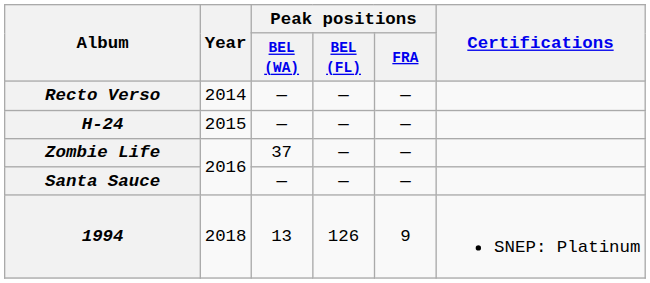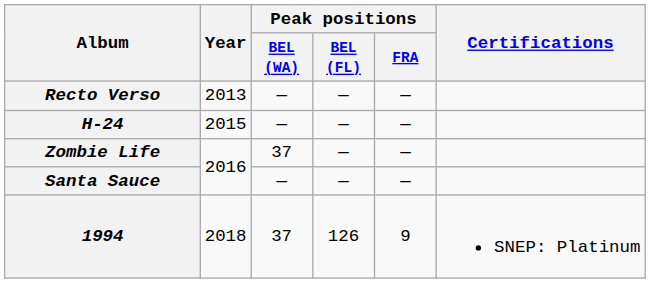Recto Verso | Year: 2014 -> 2013
1994 | Peak positions / BEL (WA): 13 -> 37
